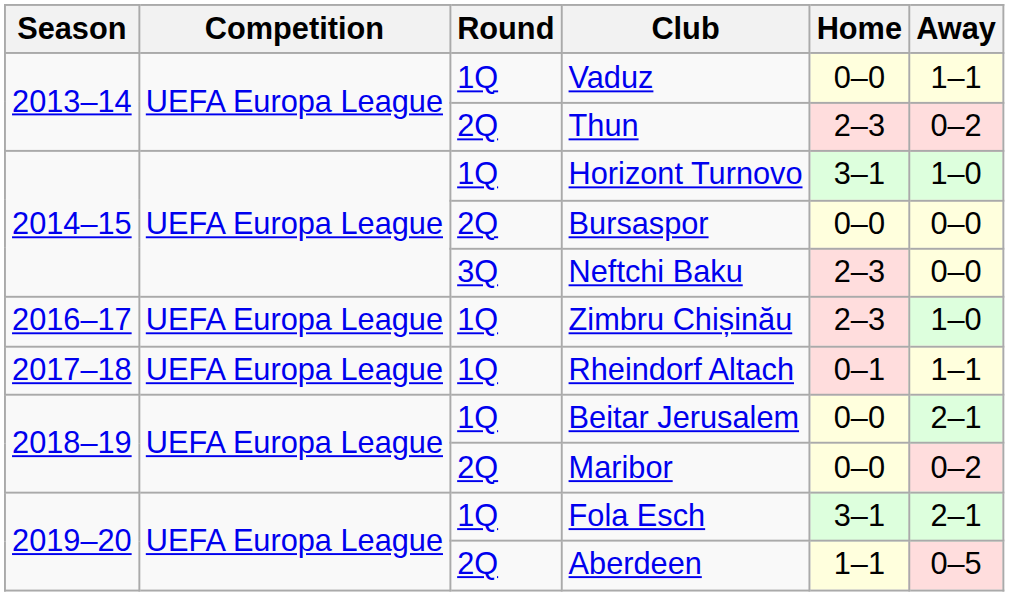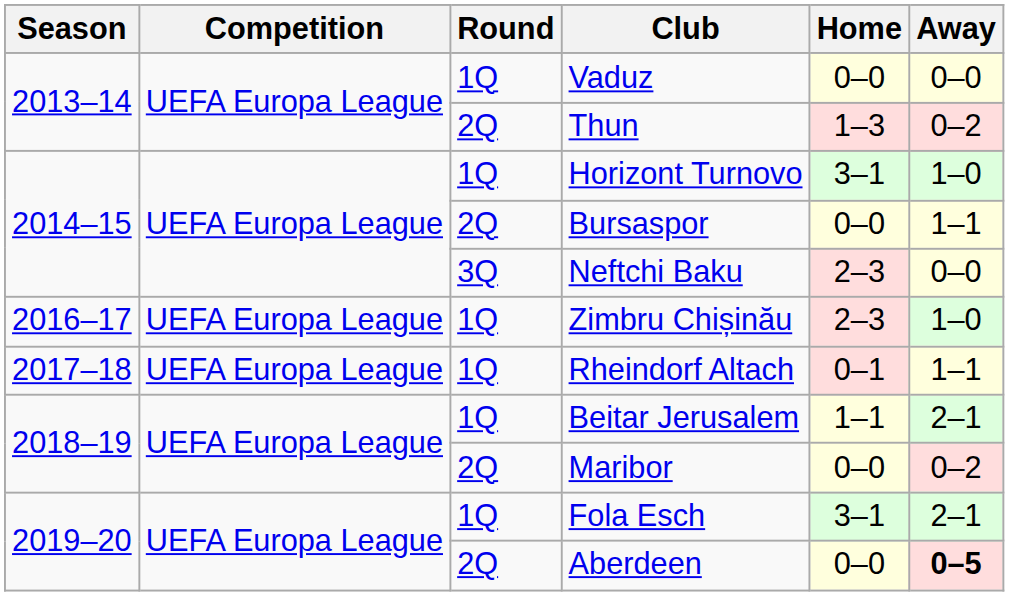Vaduz | Away: 1–1 -> 0–0
Thun | Home: 2–3 -> 1–3
Bursaspor | Away: 0–0 -> 1–1
Beitar Jerusalem | Home: 0–0 -> 1–1
Aberdeen | Home: 1–1 -> 0–0
Aberdeen | Away: normal -> bold
